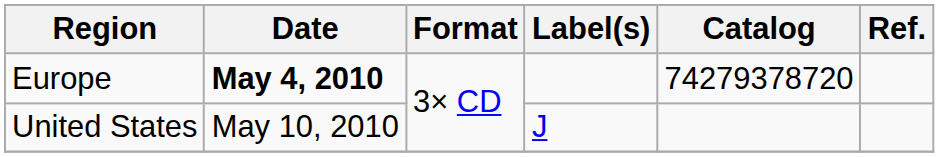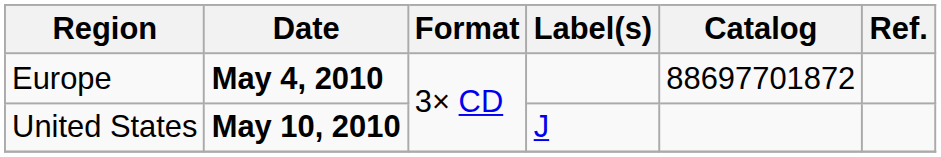Europe | Catalog: 74279378720 -> 88697701872
United States | Date: normal -> bold
